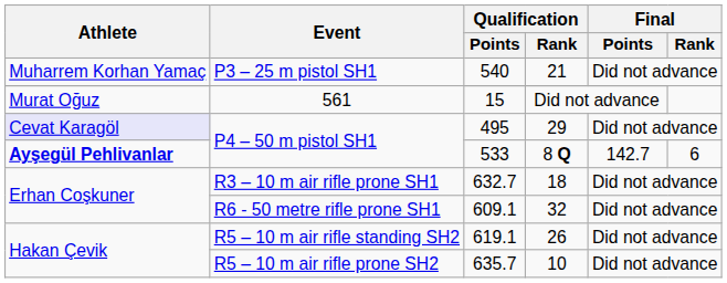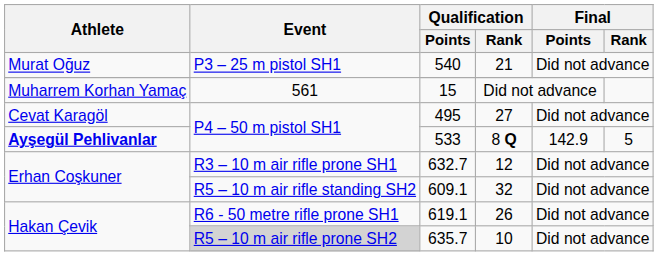540 | Athlete: Muharrem Korhan Yamaç -> Murat Oğuz
15 | Athlete: Murat Oğuz -> Muharrem Korhan Yamaç
495 | Athlete: lavender background -> no background
495 | Qualification / Rank: 29 -> 27
533 | Final / Points: 142.7 -> 142.9
533 | Final / Rank: 6 -> 5
632.7 | Qualification / Rank: 18 -> 12
609.1 | Event: R6 - 50 metre rifle prone SH1 -> R5 – 10 m air rifle standing SH2
619.1 | Event: R5 – 10 m air rifle standing SH2 -> R6 - 50 metre rifle prone SH1
635.7 | Event: no background -> lightgrey background
